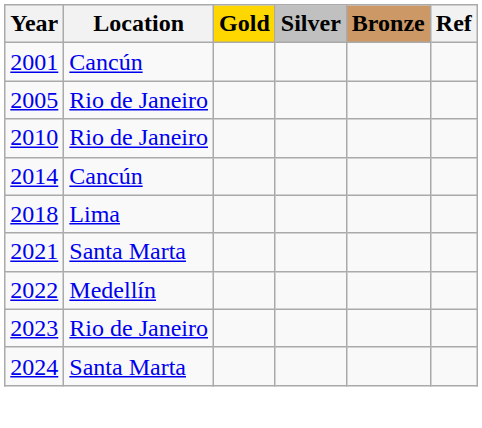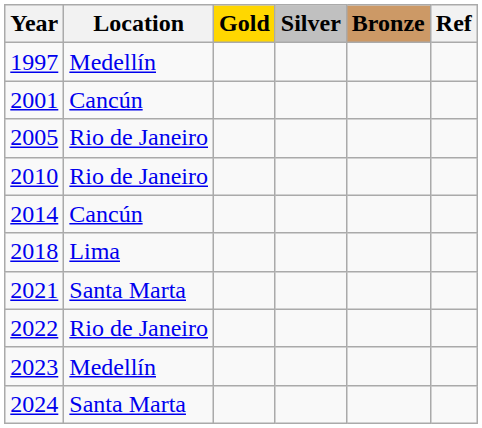+ row: 1997 | Medellín
2022 | Location: Medellín -> Rio de Janeiro
2023 | Location: Rio de Janeiro -> Medellín
